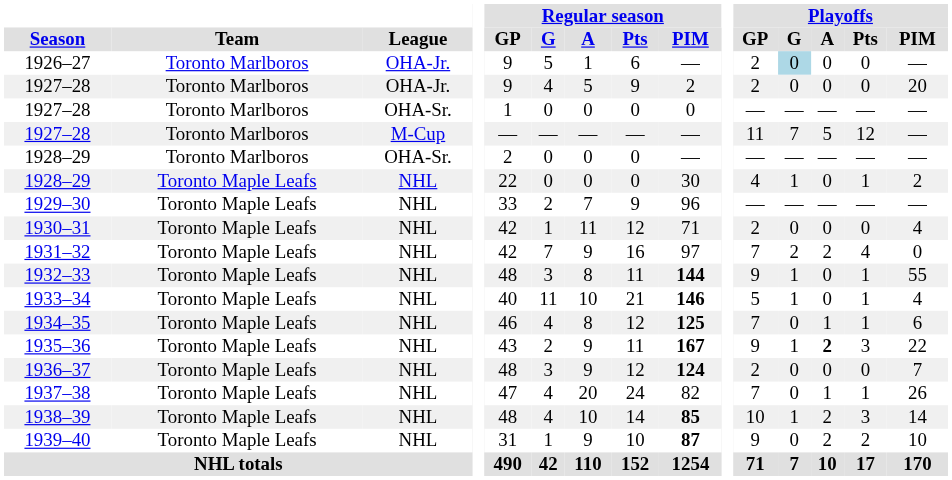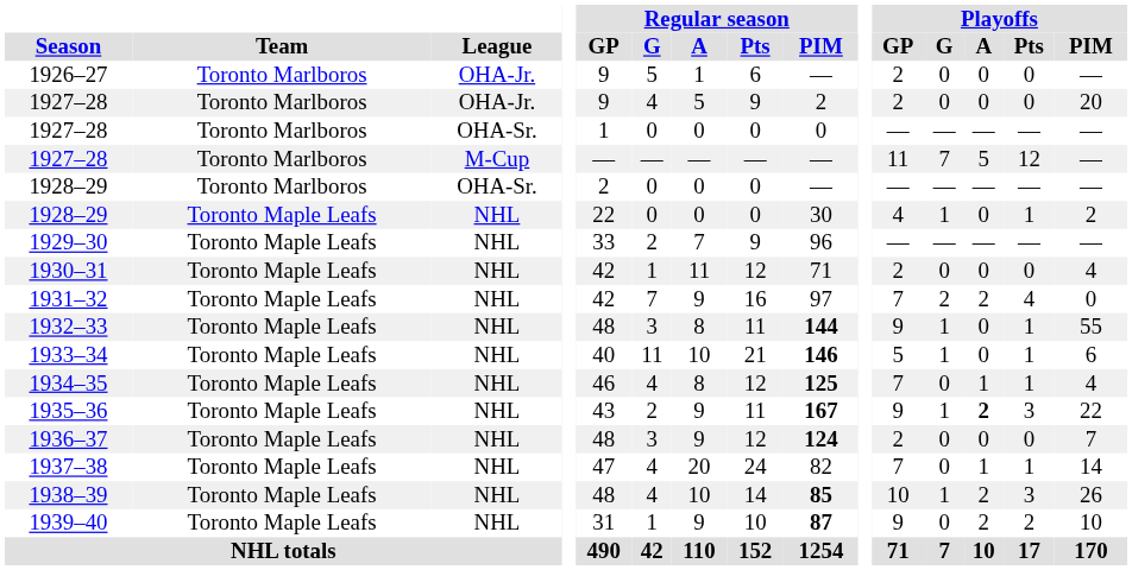1926–27 | Playoffs / G: lightblue background -> no background
1933–34 | Playoffs / PIM: 4 -> 6
1934–35 | Playoffs / PIM: 6 -> 4
1937–38 | Playoffs / PIM: 26 -> 14
1938–39 | Playoffs / PIM: 14 -> 26
